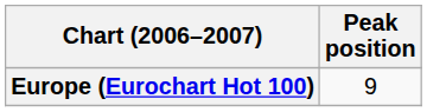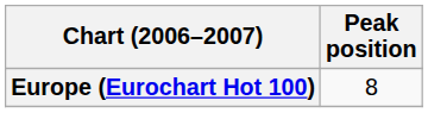Europe (Eurochart Hot 100) | Peak position: 9 -> 8
